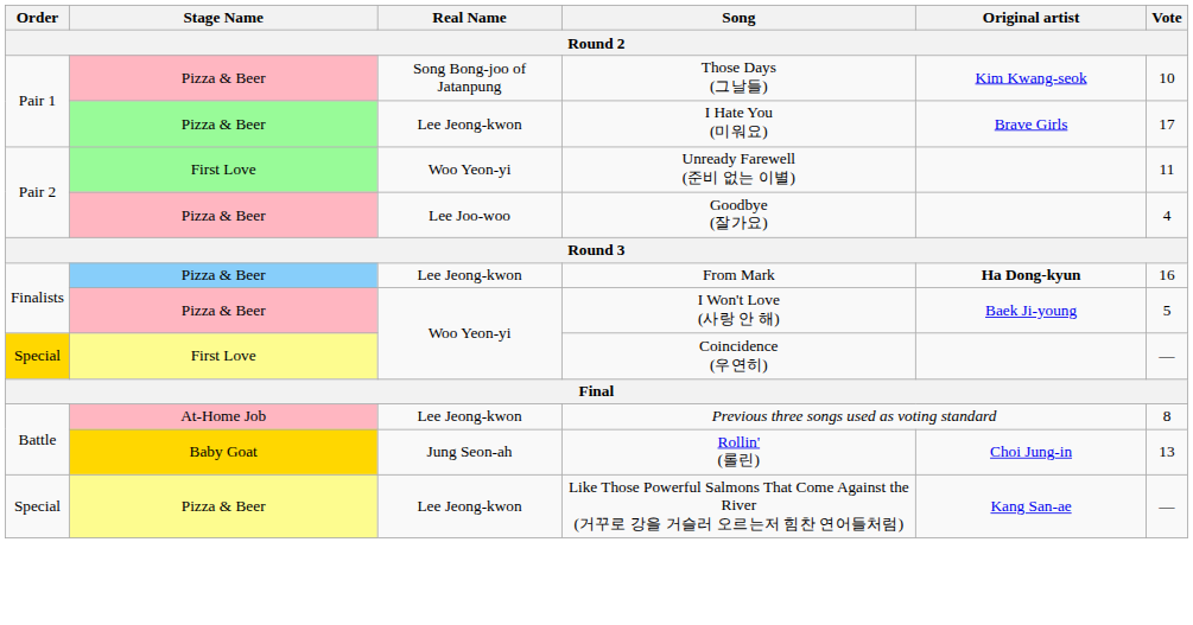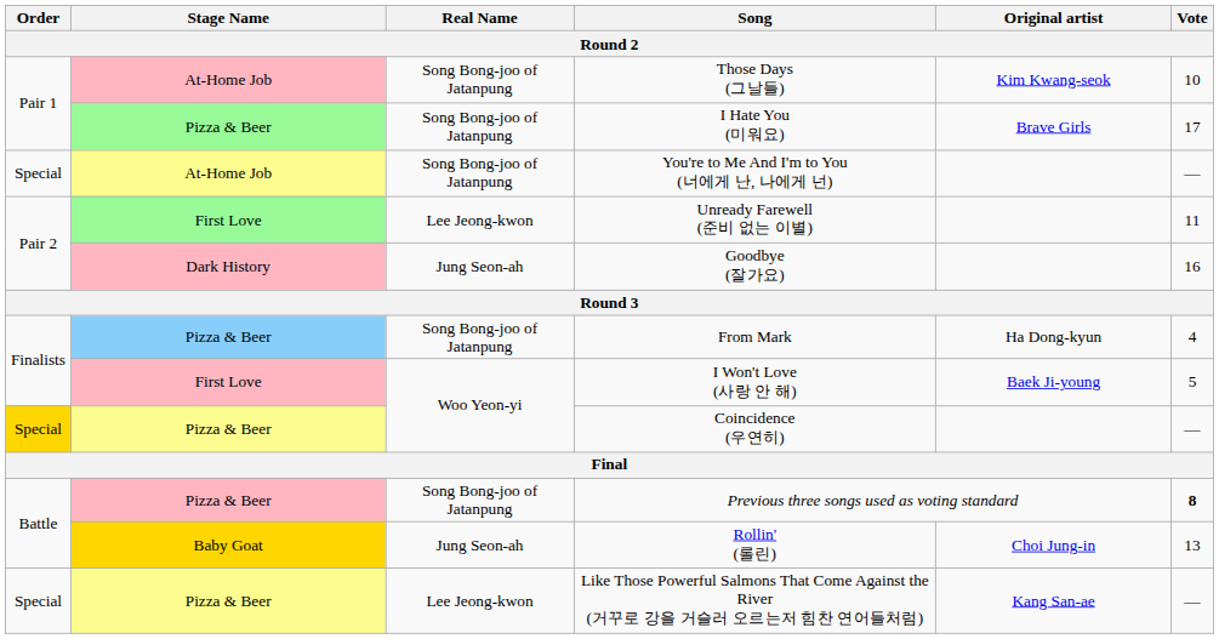Those Days (그날들) | Stage Name: Pizza & Beer -> At-Home Job
I Hate You (미워요) | Real Name: Lee Jeong-kwon -> Song Bong-joo of Jatanpung
+ row: Special | At-Home Job | Song Bong-joo of Jatanpung | You're to Me And I'm to You (너에게 난, 나에게 넌) | —
Unready Farewell (준비 없는 이별) | Real Name: Woo Yeon-yi -> Lee Jeong-kwon
Goodbye (잘가요) | Stage Name: Pizza & Beer -> Dark History
Goodbye (잘가요) | Real Name: Lee Joo-woo -> Jung Seon-ah
Goodbye (잘가요) | Vote: 4 -> 16
From Mark | Real Name: Lee Jeong-kwon -> Song Bong-joo of Jatanpung
From Mark | Original artist: bold -> normal
From Mark | Vote: 16 -> 4
I Won't Love (사랑 안 해) | Stage Name: Pizza & Beer -> First Love
Coincidence (우연히) | Stage Name: First Love -> Pizza & Beer
Previous three songs used as voting standard | Stage Name: At-Home Job -> Pizza & Beer
Previous three songs used as voting standard | Real Name: Lee Jeong-kwon -> Song Bong-joo of Jatanpung
Previous three songs used as voting standard | Vote: normal -> bold
